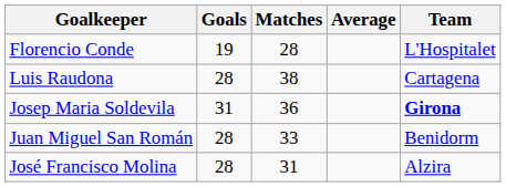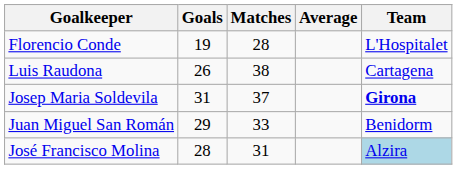Luis Raudona | Goals: 28 -> 26
Josep Maria Soldevila | Matches: 36 -> 37
Juan Miguel San Román | Goals: 28 -> 29
José Francisco Molina | Team: no background -> lightblue background
